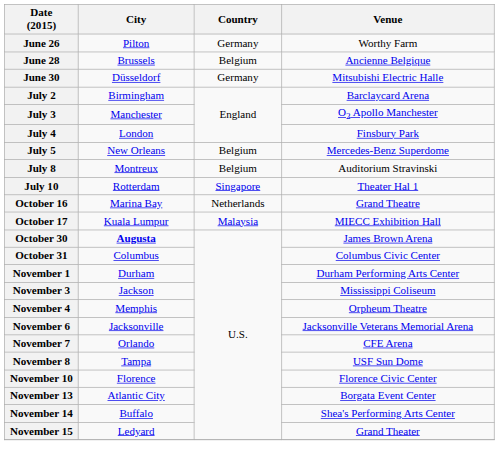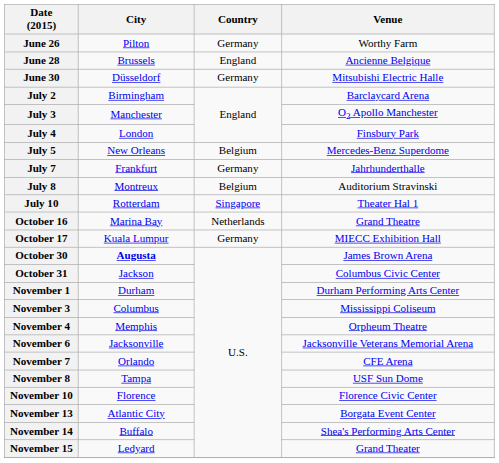June 28 | Country: Belgium -> England
+ row: July 7 | Frankfurt | Germany | Jahrhunderthalle
October 17 | Country: Malaysia -> Germany
October 31 | City: Columbus -> Jackson
November 3 | City: Jackson -> Columbus
